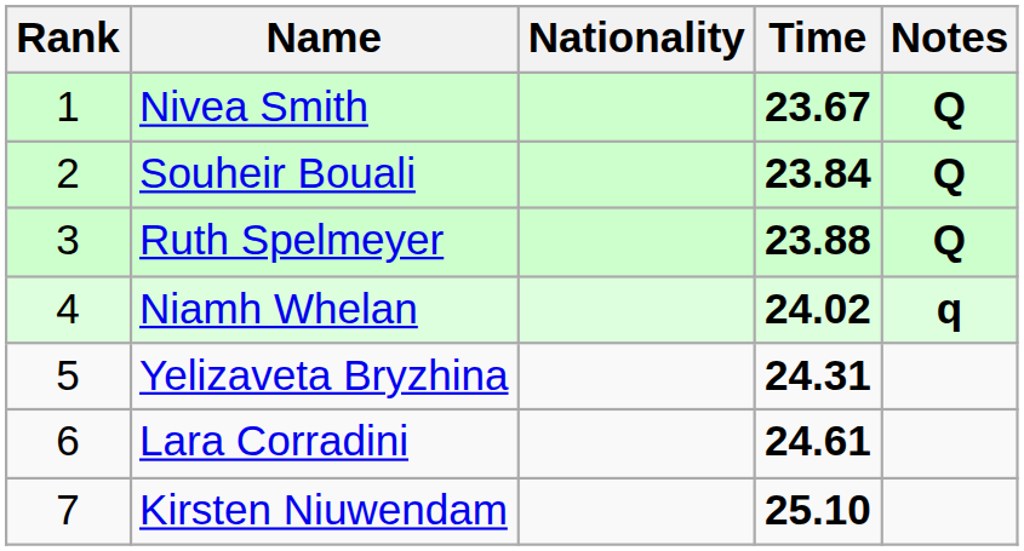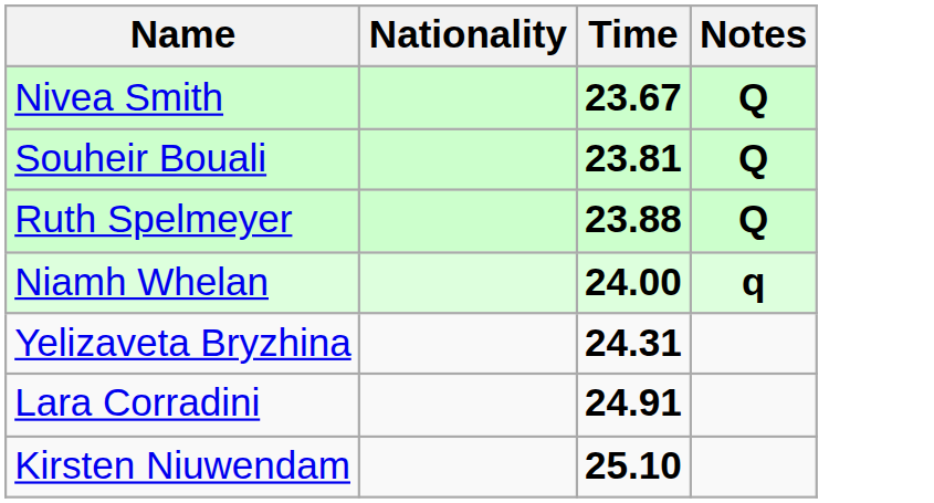- column: Rank | 1 | 2 | 3 | 4 | 5 | 6 | 7
Souheir Bouali | Time: 23.84 -> 23.81
Niamh Whelan | Time: 24.02 -> 24.00
Lara Corradini | Time: 24.61 -> 24.91
